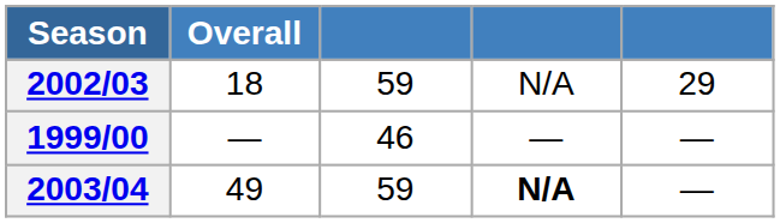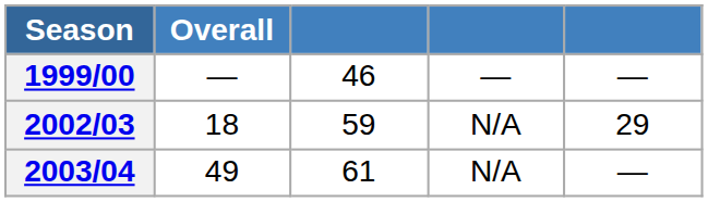rows swapped: 1999/00 <-> 2002/03
2003/04 | column 3: 59 -> 61
2003/04 | column 4: bold -> normal
